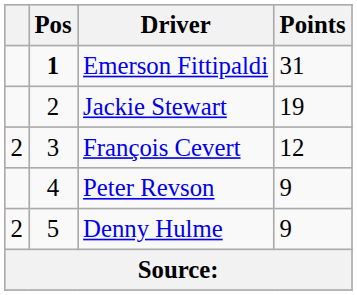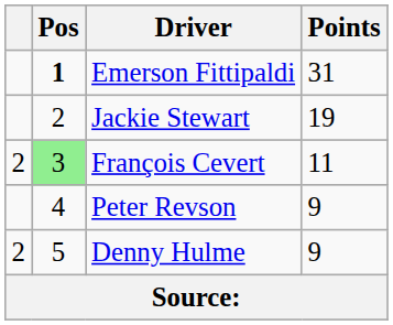François Cevert | Pos: no background -> lightgreen background
François Cevert | Points: 12 -> 11
